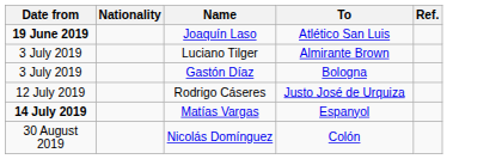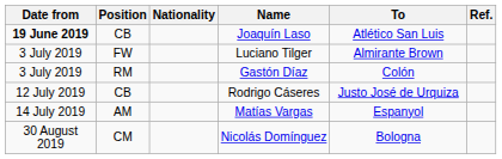+ column: Position | CB | FW | RM | CB | AM | CM
Gastón Díaz | To: Bologna -> Colón
Matías Vargas | Date from: bold -> normal
Nicolás Domínguez | To: Colón -> Bologna
